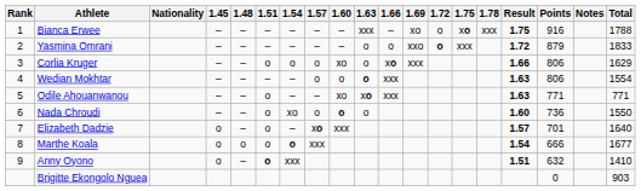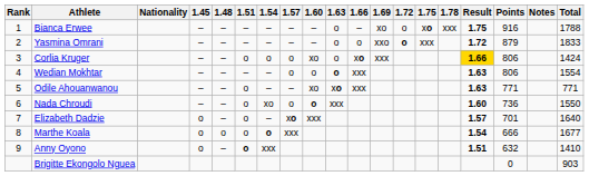Bianca Erwee | 1.63: xxx -> o
Corlia Kruger | Result: no background -> gold background
Corlia Kruger | Total: 1629 -> 1424
Nada Chroudi | 1.63: o -> xxx
